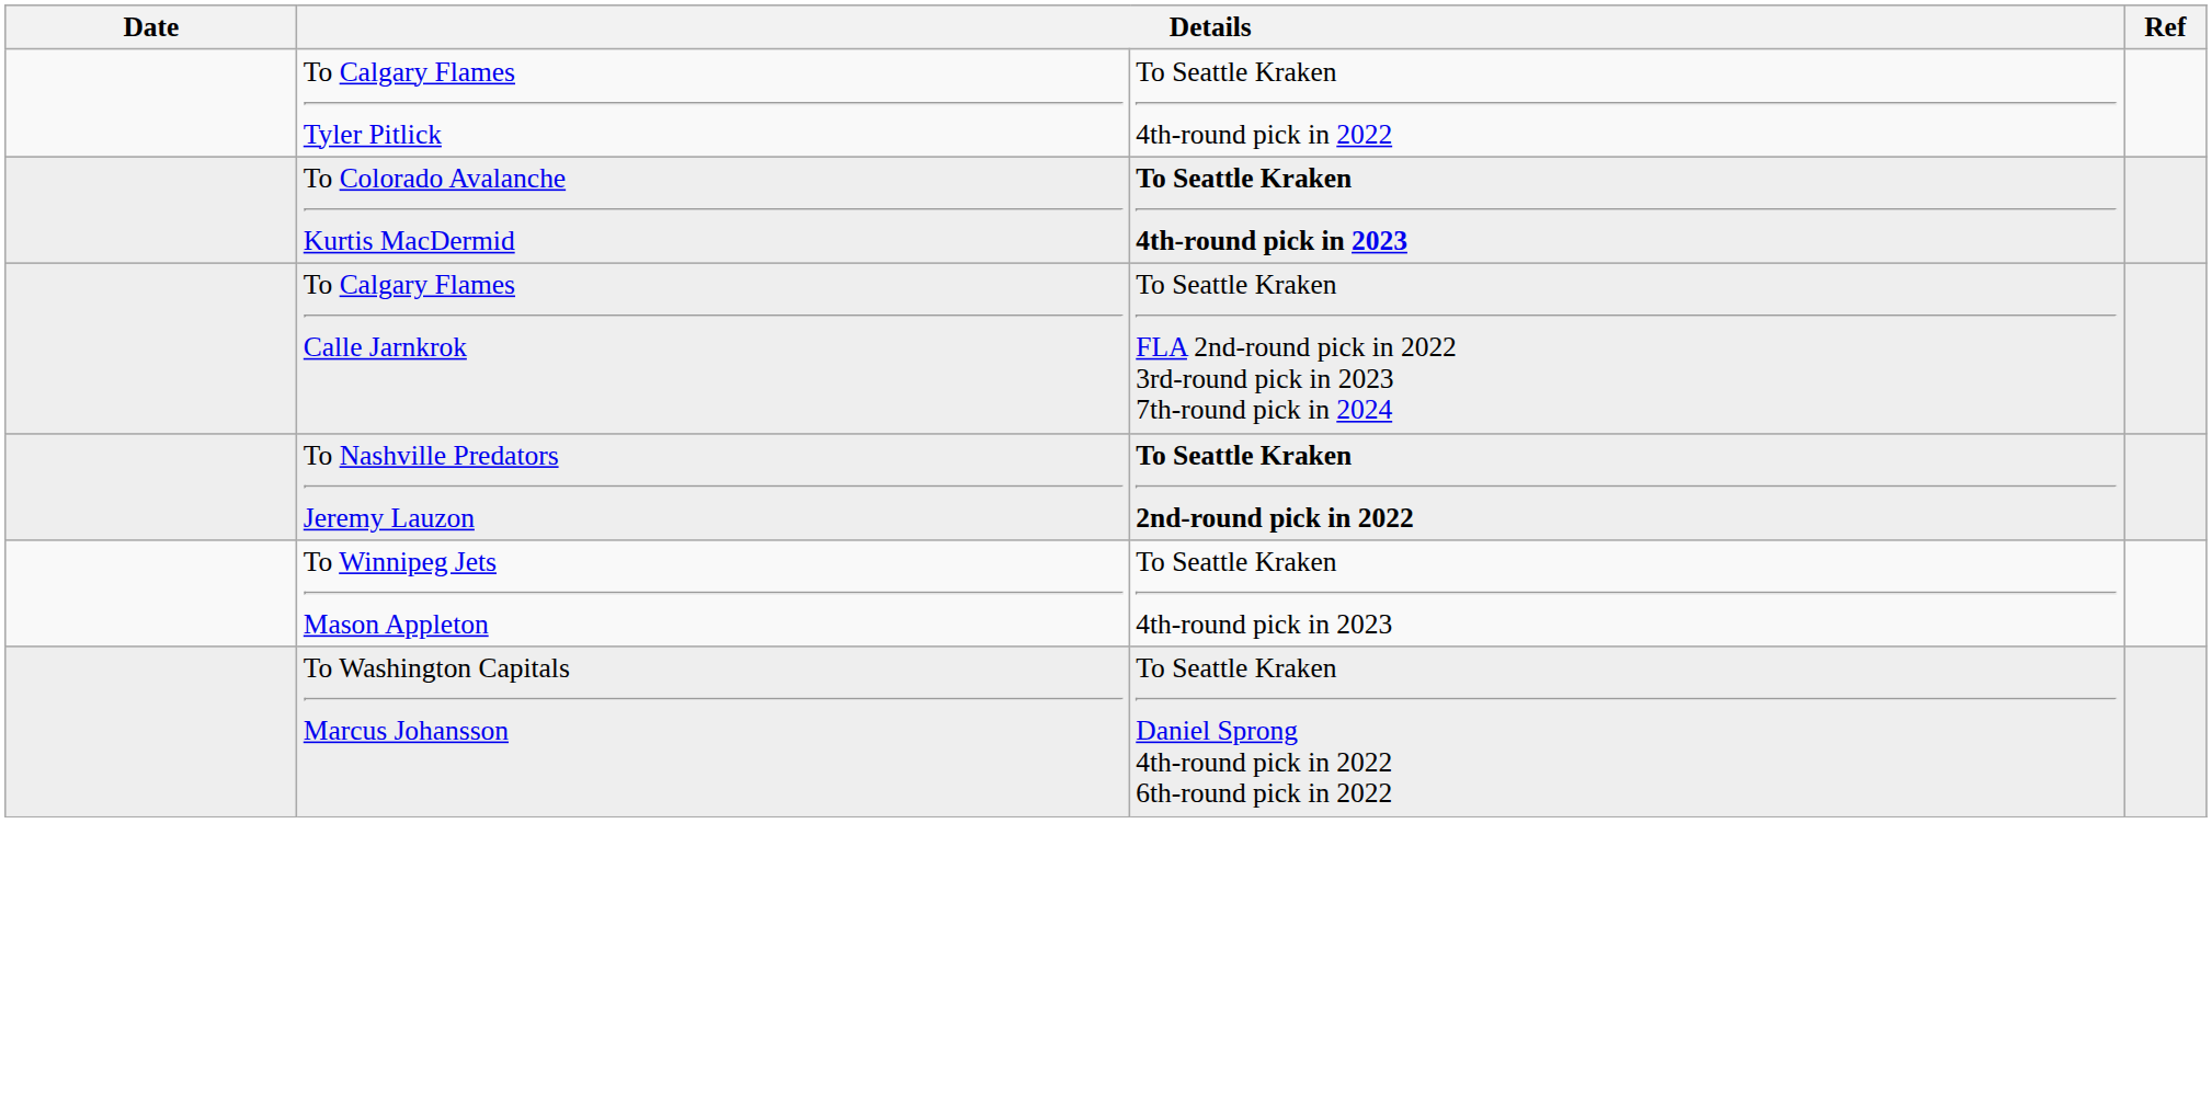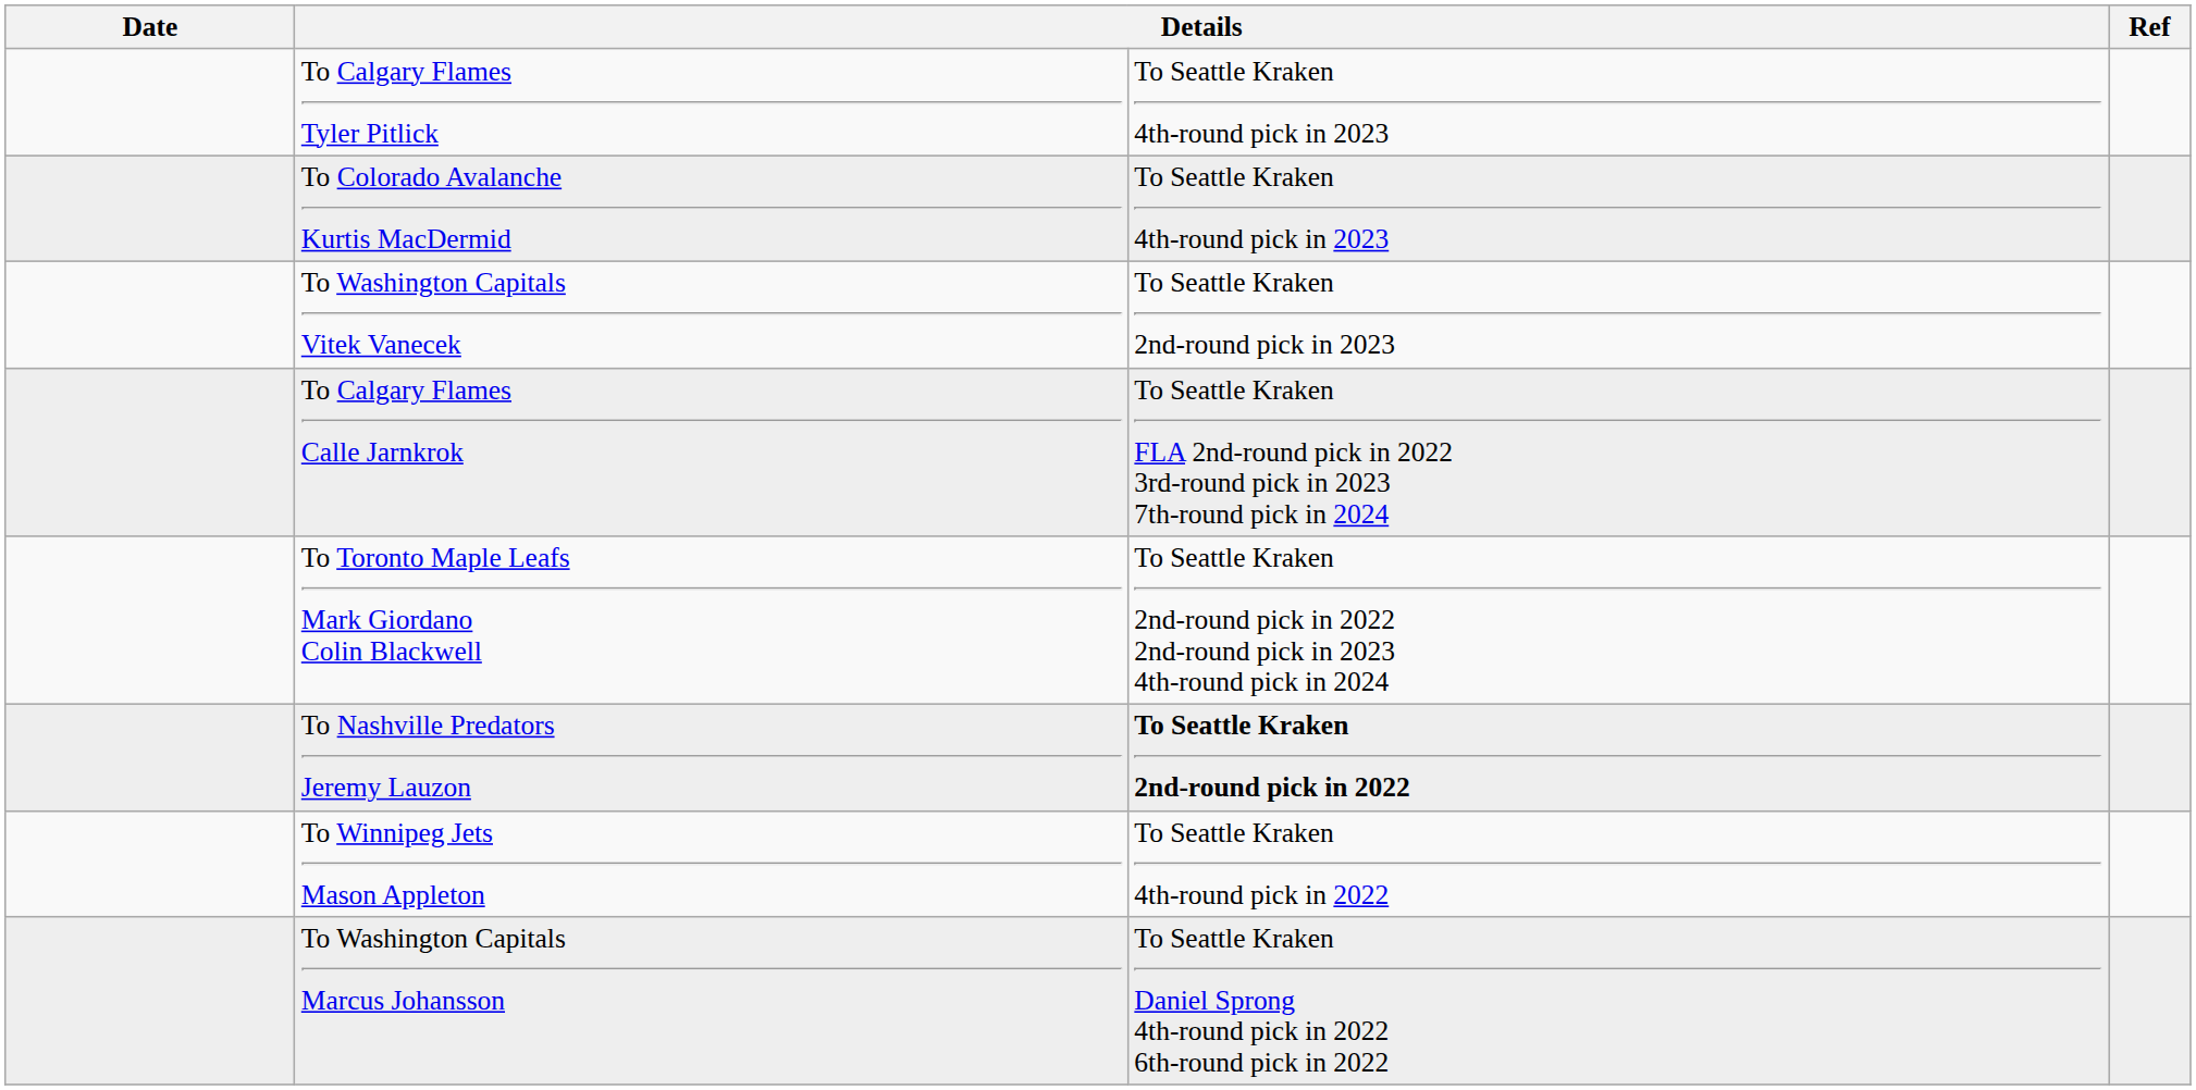To Calgary Flames Tyler Pitlick | column 3: To Seattle Kraken 4th-round pick in 2022 -> To Seattle Kraken 4th-round pick in 2023
To Colorado Avalanche Kurtis MacDermid | column 3: bold -> normal
+ row: To Washington Capitals Vitek Vanecek | To Seattle Kraken 2nd-round pick in 2023
+ row: To Toronto Maple Leafs Mark Giordano Colin Blackwell | To Seattle Kraken 2nd-round pick in 2022 2nd-round pick in 2023 4th-round pick in 2024
To Winnipeg Jets Mason Appleton | column 3: To Seattle Kraken 4th-round pick in 2023 -> To Seattle Kraken 4th-round pick in 2022
